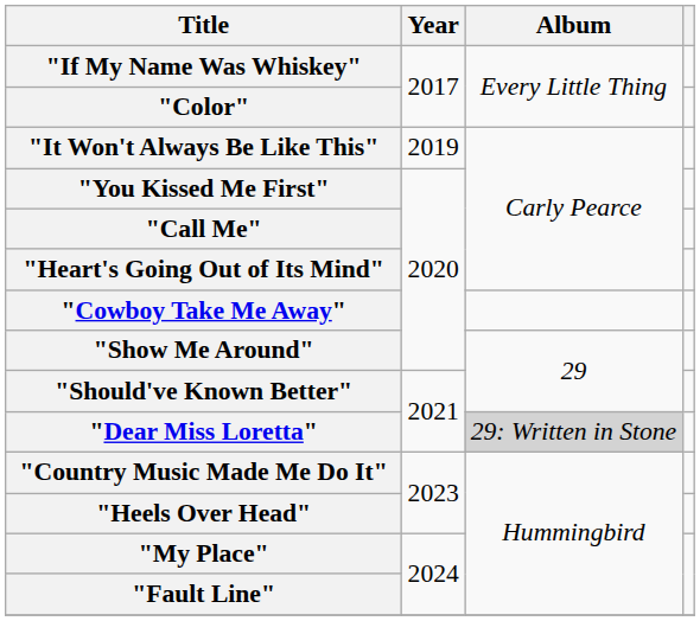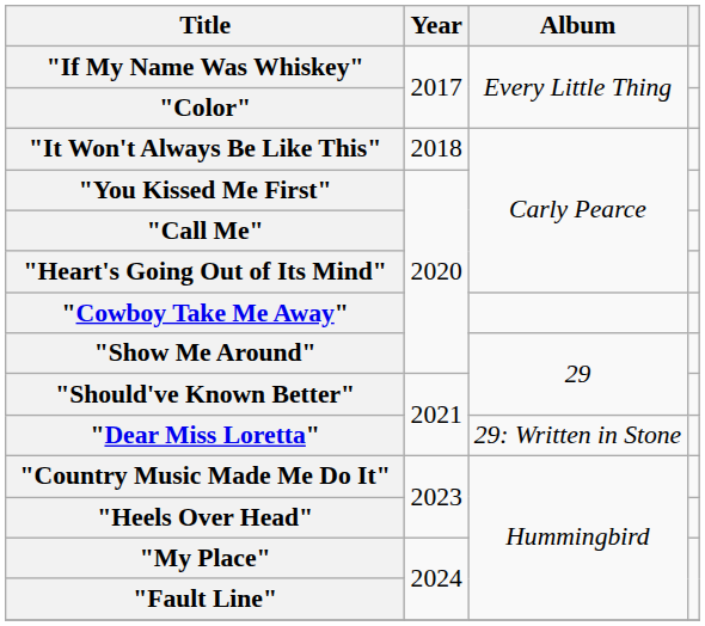"It Won't Always Be Like This" | Year: 2019 -> 2018
"Dear Miss Loretta" | Album: lightgrey background -> no background
